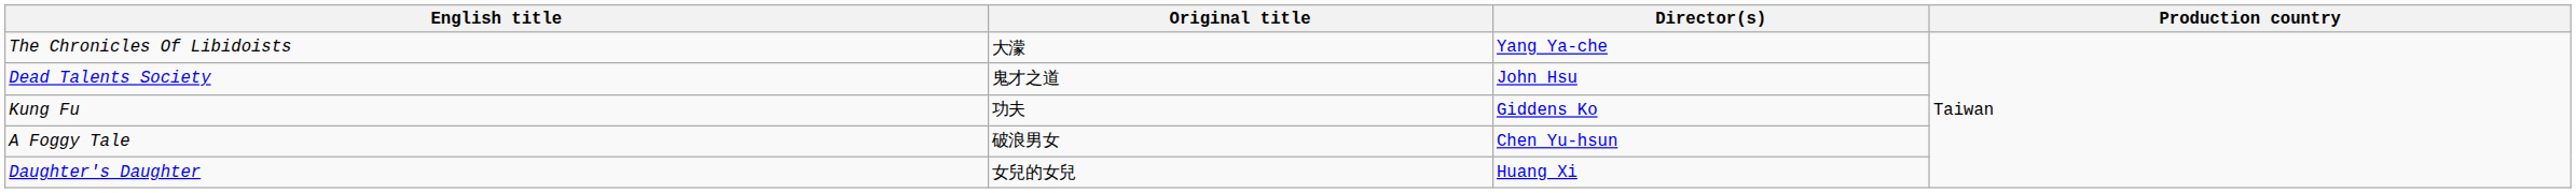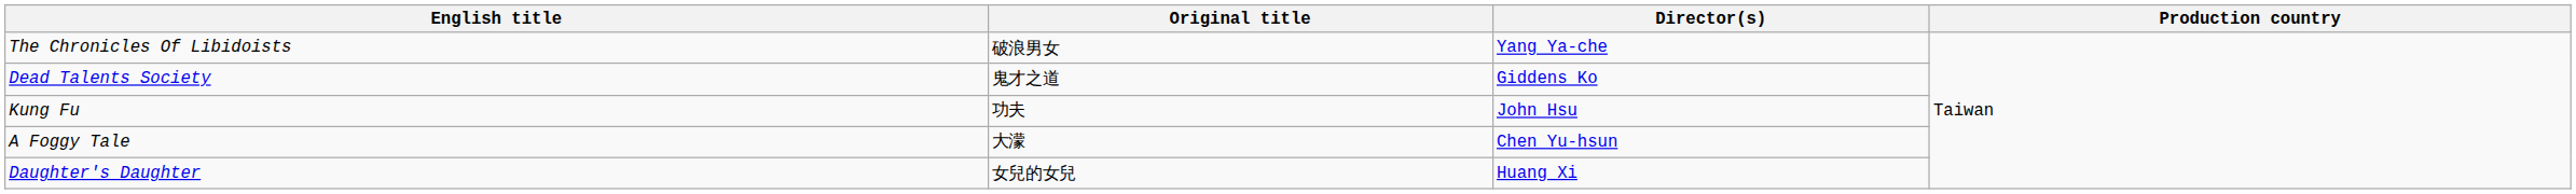The Chronicles Of Libidoists | Original title: 大濛 -> 破浪男女
Dead Talents Society | Director(s): John Hsu -> Giddens Ko
Kung Fu | Director(s): Giddens Ko -> John Hsu
A Foggy Tale | Original title: 破浪男女 -> 大濛
